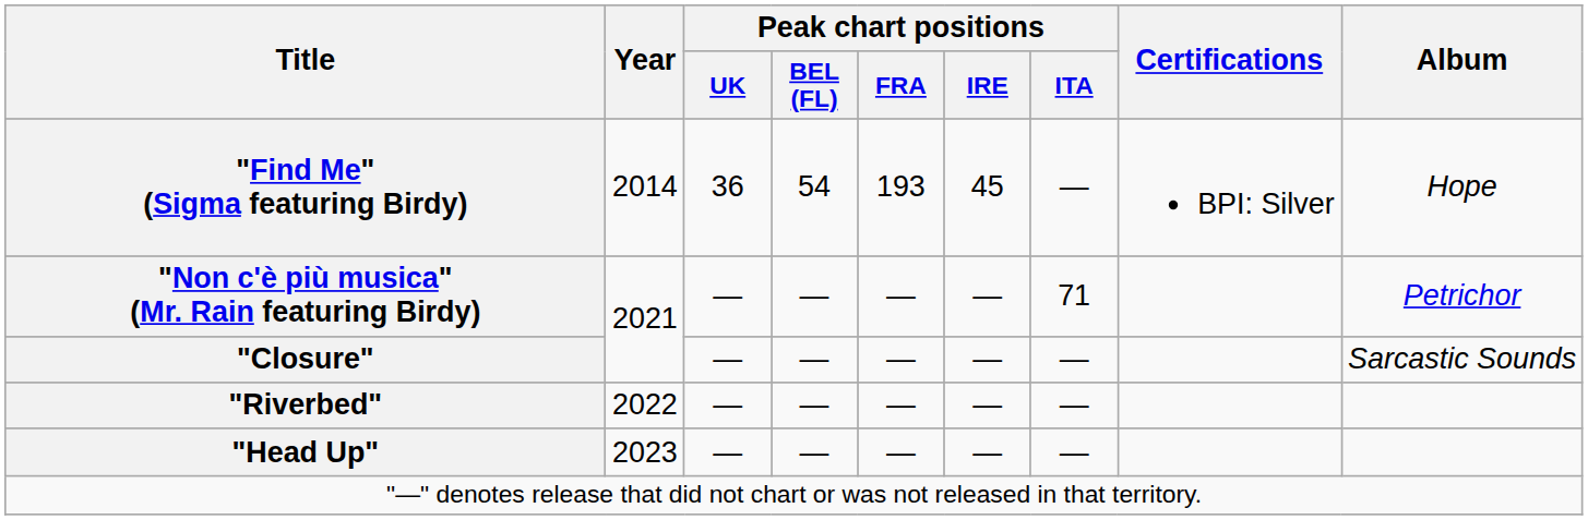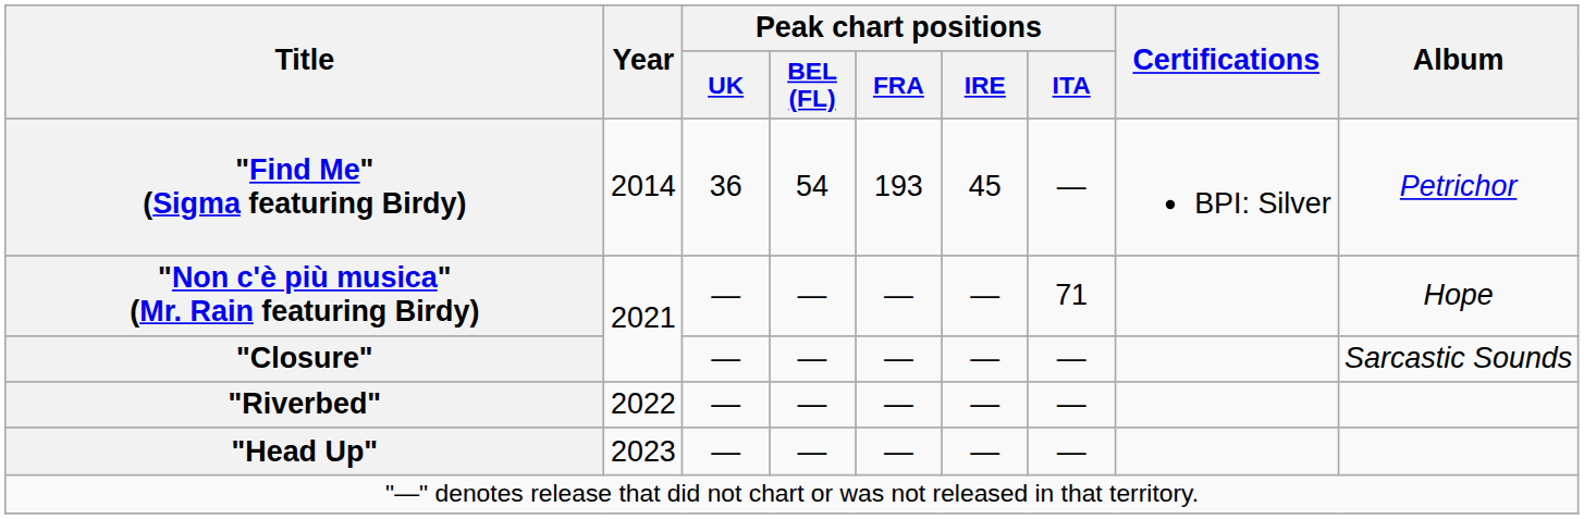"Find Me" (Sigma featuring Birdy) | Album: Hope -> Petrichor
"Non c'è più musica" (Mr. Rain featuring Birdy) | Album: Petrichor -> Hope
